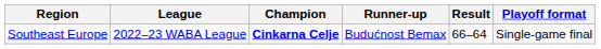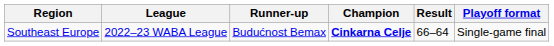columns swapped: Champion <-> Runner-up
